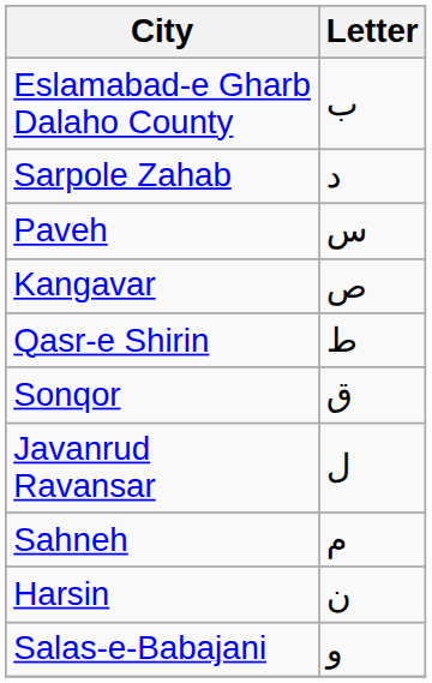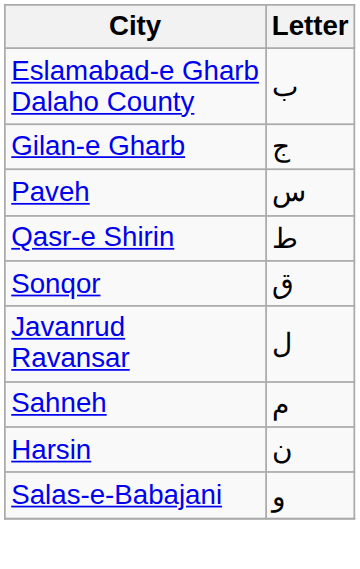+ row: Gilan-e Gharb | ج
- row: Sarpole Zahab | د
- row: Kangavar | ص
